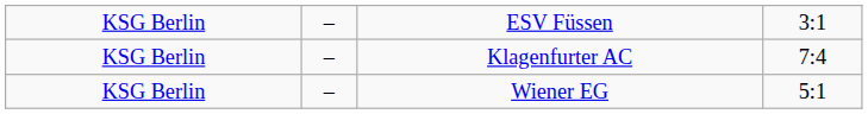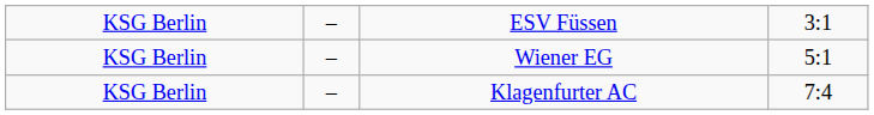rows swapped: Klagenfurter AC <-> Wiener EG
